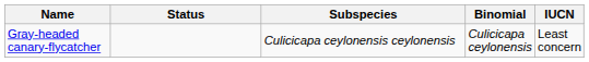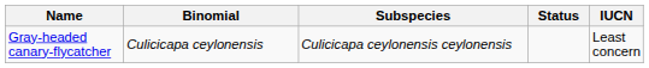columns swapped: Binomial <-> Status
